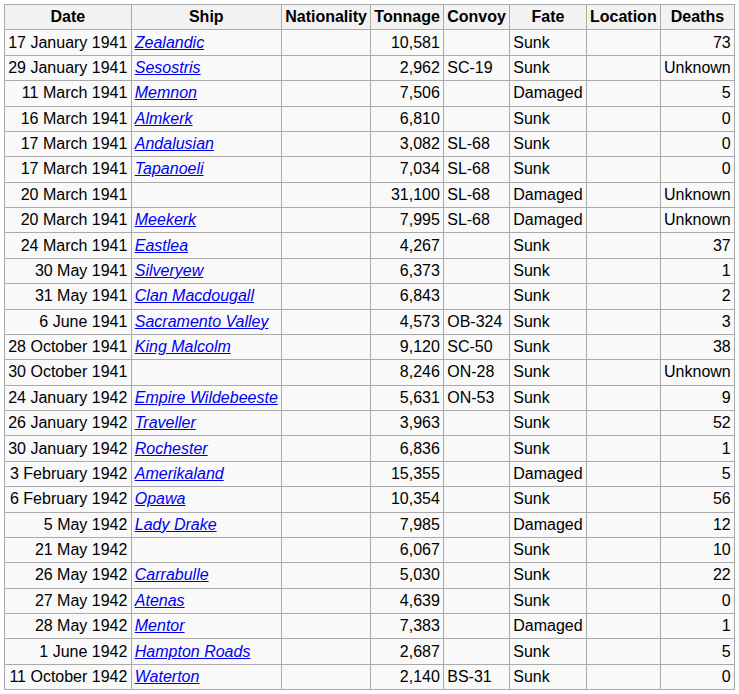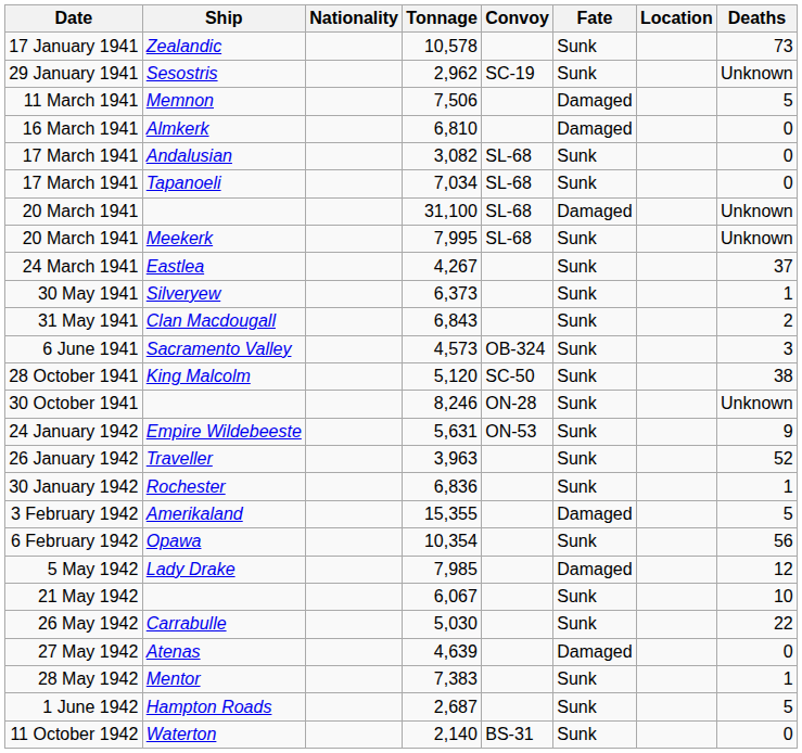17 January 1941 | Tonnage: 10,581 -> 10,578
16 March 1941 | Fate: Sunk -> Damaged
20 March 1941 / Meekerk | Fate: Damaged -> Sunk
28 October 1941 | Tonnage: 9,120 -> 5,120
27 May 1942 | Fate: Sunk -> Damaged
28 May 1942 | Fate: Damaged -> Sunk
